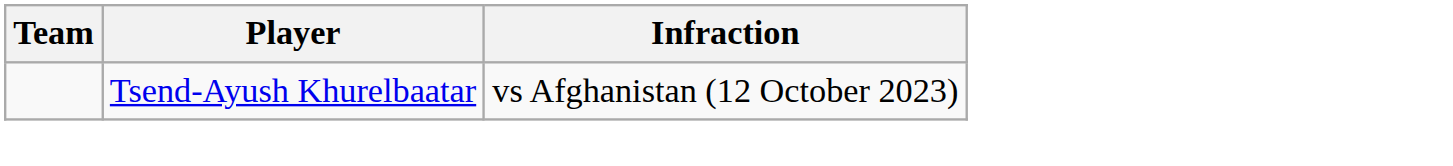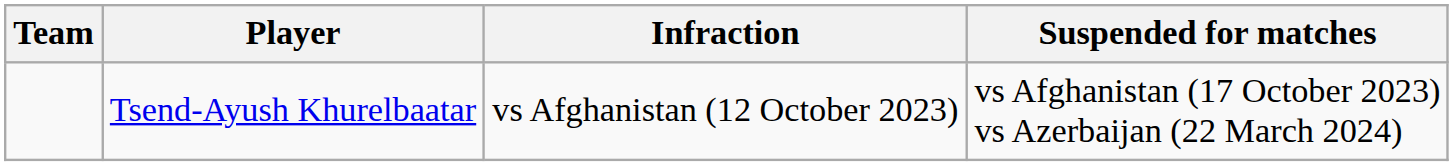+ column: Suspended for matches | vs Afghanistan (17 October 2023) vs Azerbaijan (22 March 2024)
